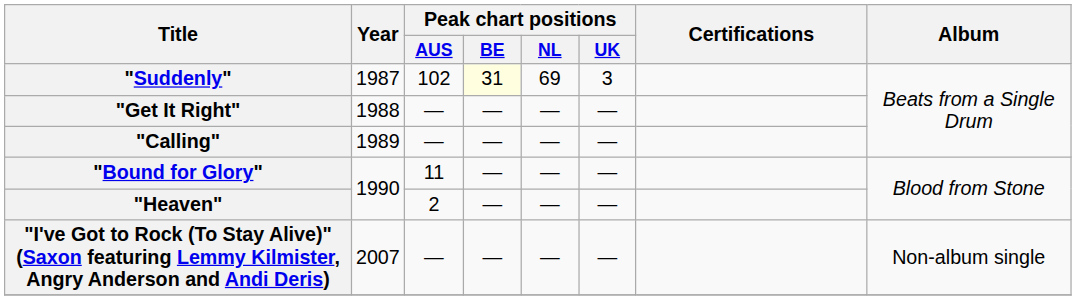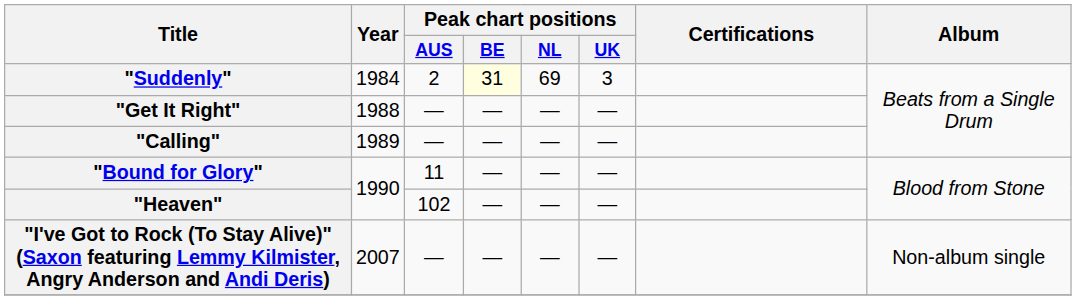"Suddenly" | Year: 1987 -> 1984
"Suddenly" | Peak chart positions / AUS: 102 -> 2
"Heaven" | Peak chart positions / AUS: 2 -> 102
